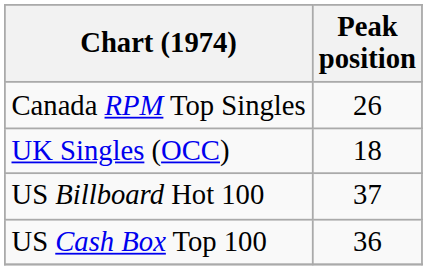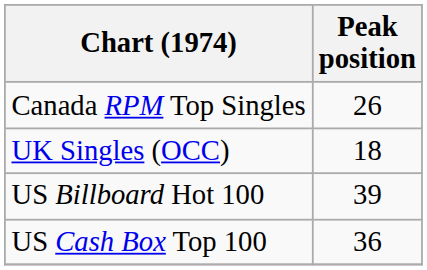US Billboard Hot 100 | Peak position: 37 -> 39
